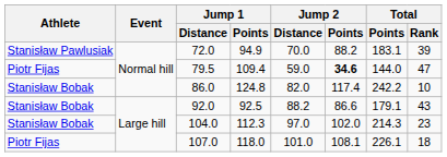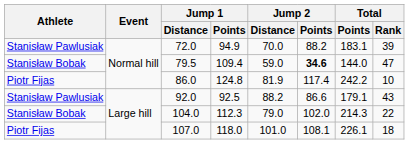79.5 | Athlete: Piotr Fijas -> Stanisław Bobak
86.0 | Athlete: Stanisław Bobak -> Piotr Fijas
86.0 | Jump 2 / Distance: 82.0 -> 81.9
92.0 | Athlete: Stanisław Bobak -> Stanisław Pawlusiak
104.0 | Jump 2 / Distance: 97.0 -> 79.0
104.0 | Total / Rank: 23 -> 22
